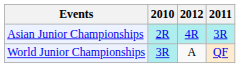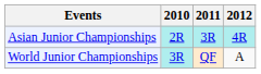columns swapped: 2011 <-> 2012
